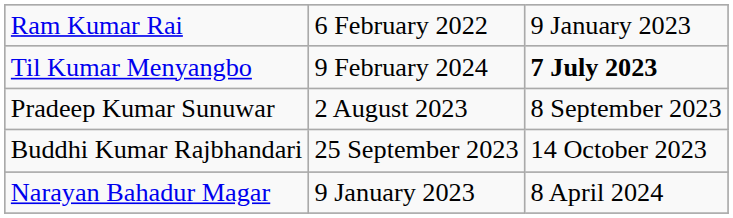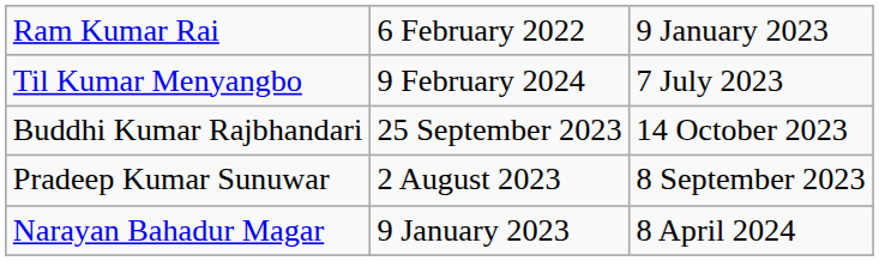Til Kumar Menyangbo | column 3: bold -> normal
rows swapped: Pradeep Kumar Sunuwar <-> Buddhi Kumar Rajbhandari
